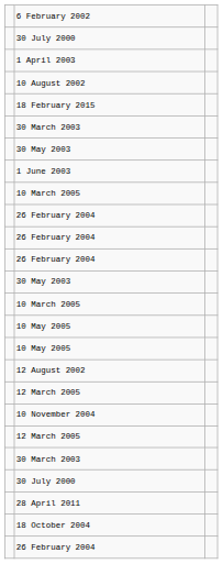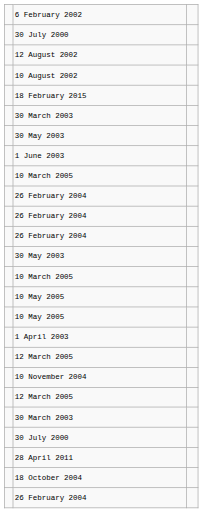rows swapped: 12 August 2002 <-> 1 April 2003
